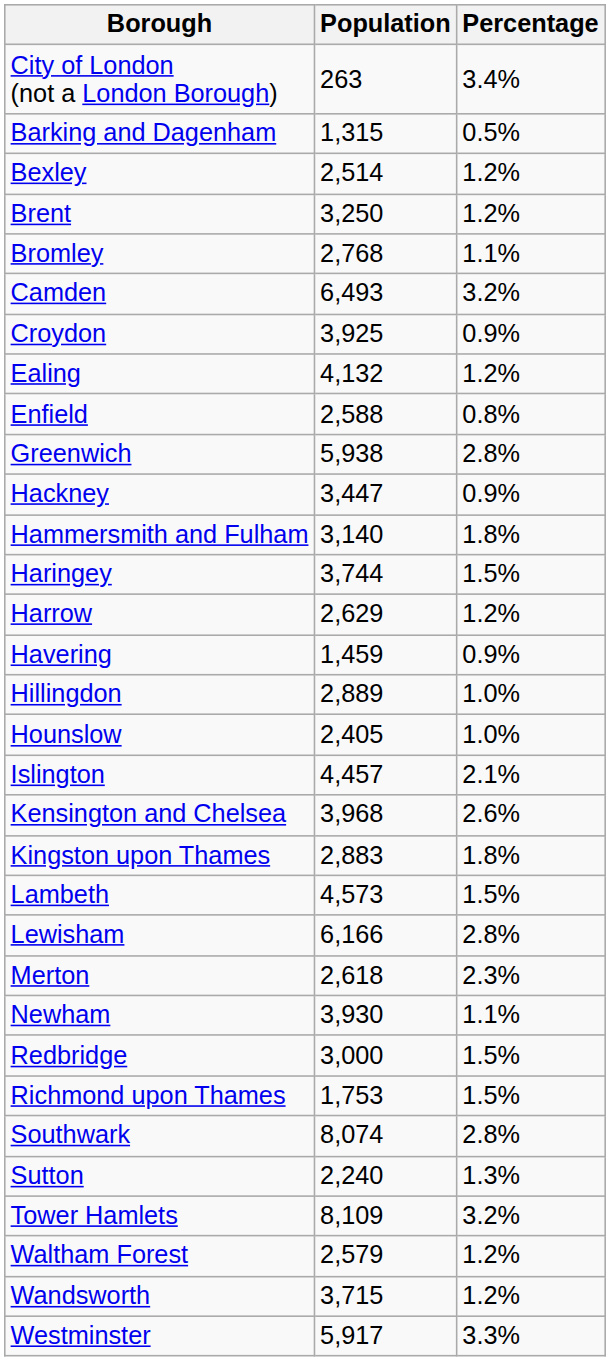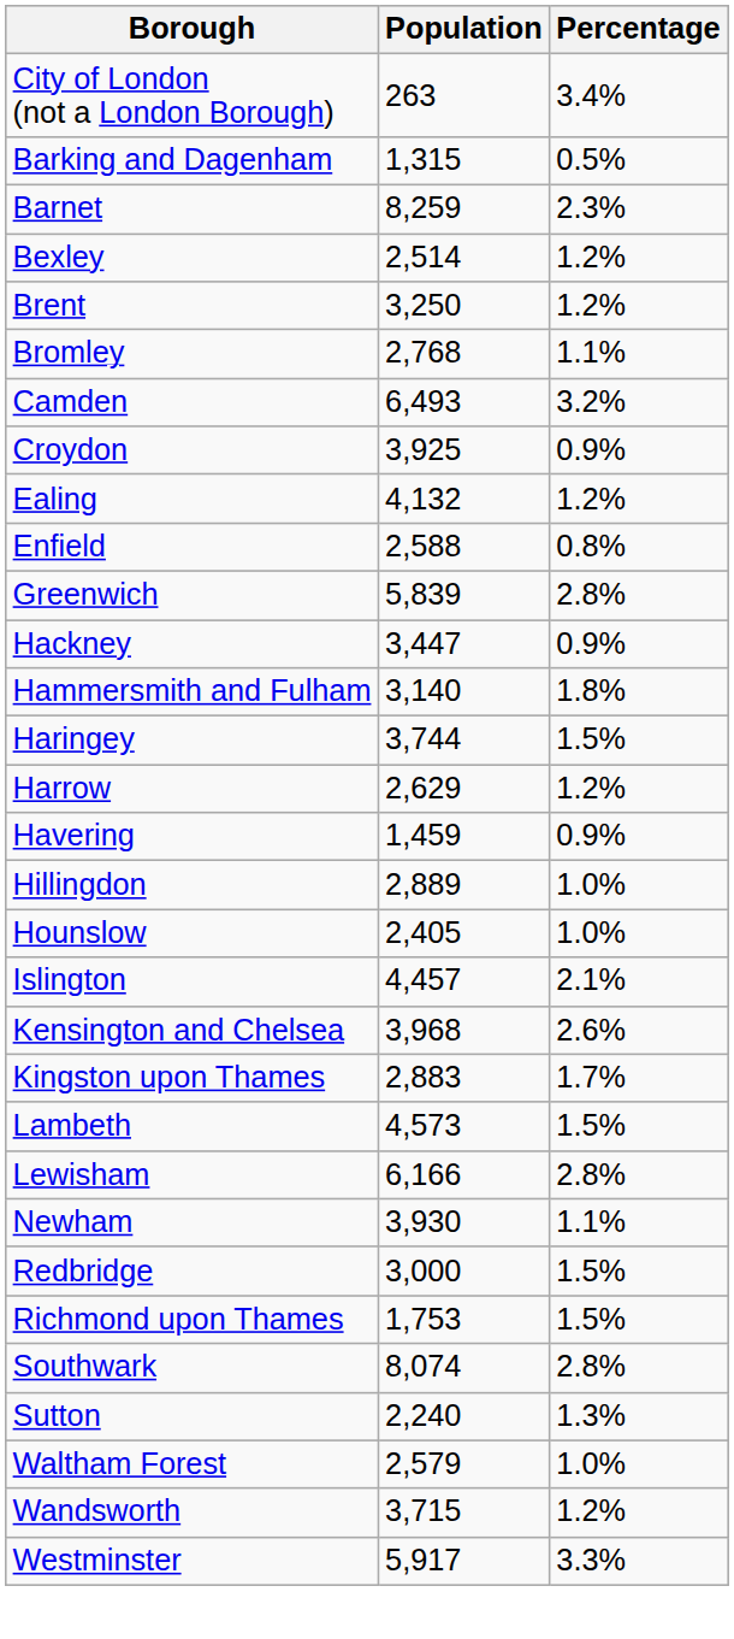+ row: Barnet | 8,259 | 2.3%
Greenwich | Population: 5,938 -> 5,839
Kingston upon Thames | Percentage: 1.8% -> 1.7%
- row: Merton | 2,618 | 2.3%
- row: Tower Hamlets | 8,109 | 3.2%
Waltham Forest | Percentage: 1.2% -> 1.0%
